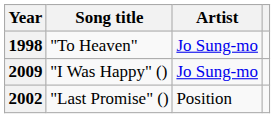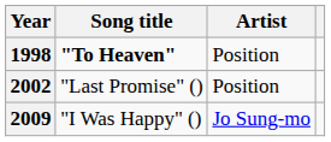1998 | Song title: normal -> bold
1998 | Artist: Jo Sung-mo -> Position
rows swapped: 2002 <-> 2009
